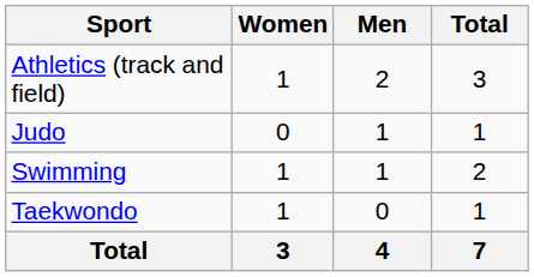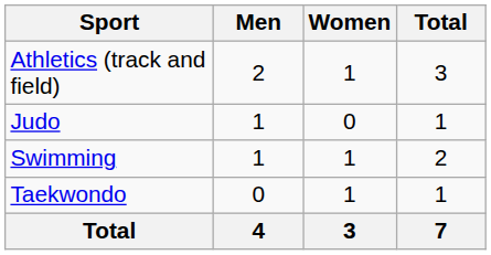columns swapped: Men <-> Women
